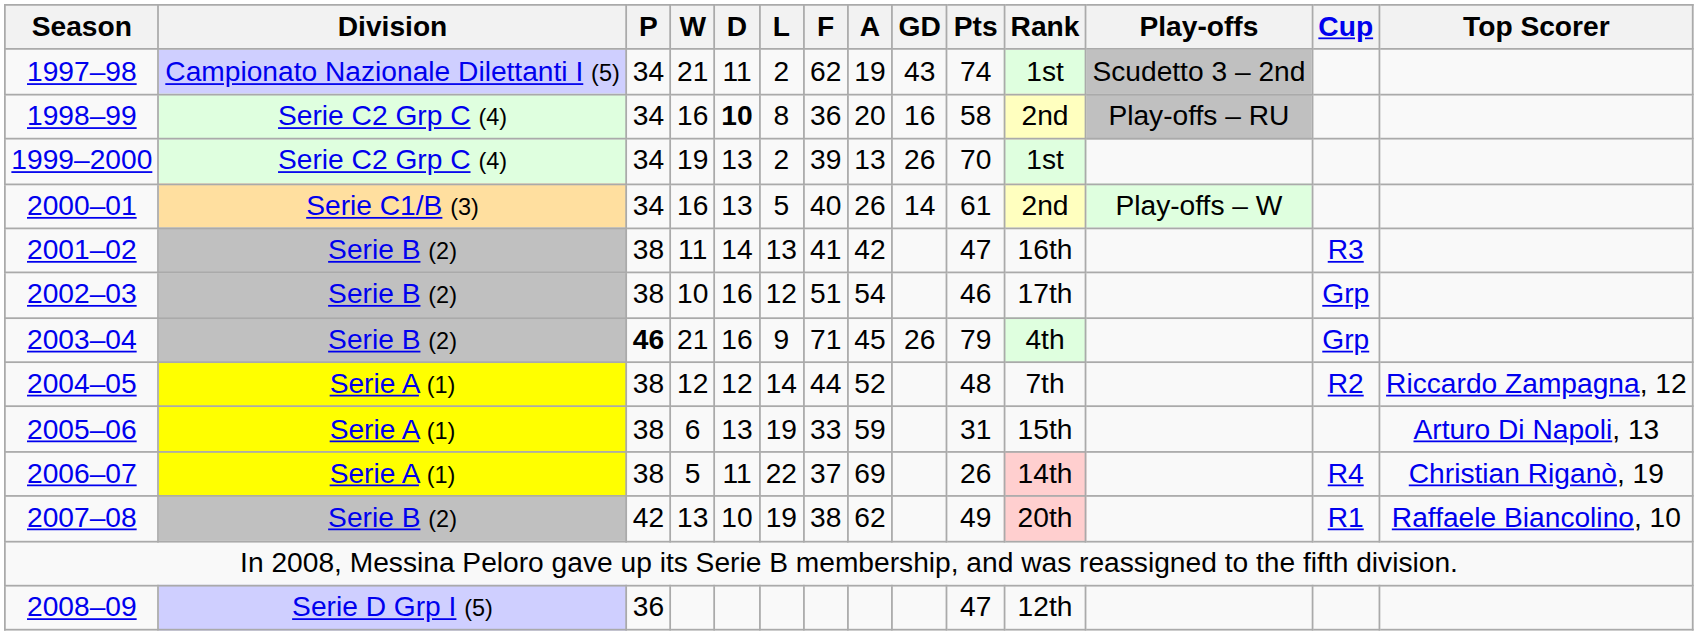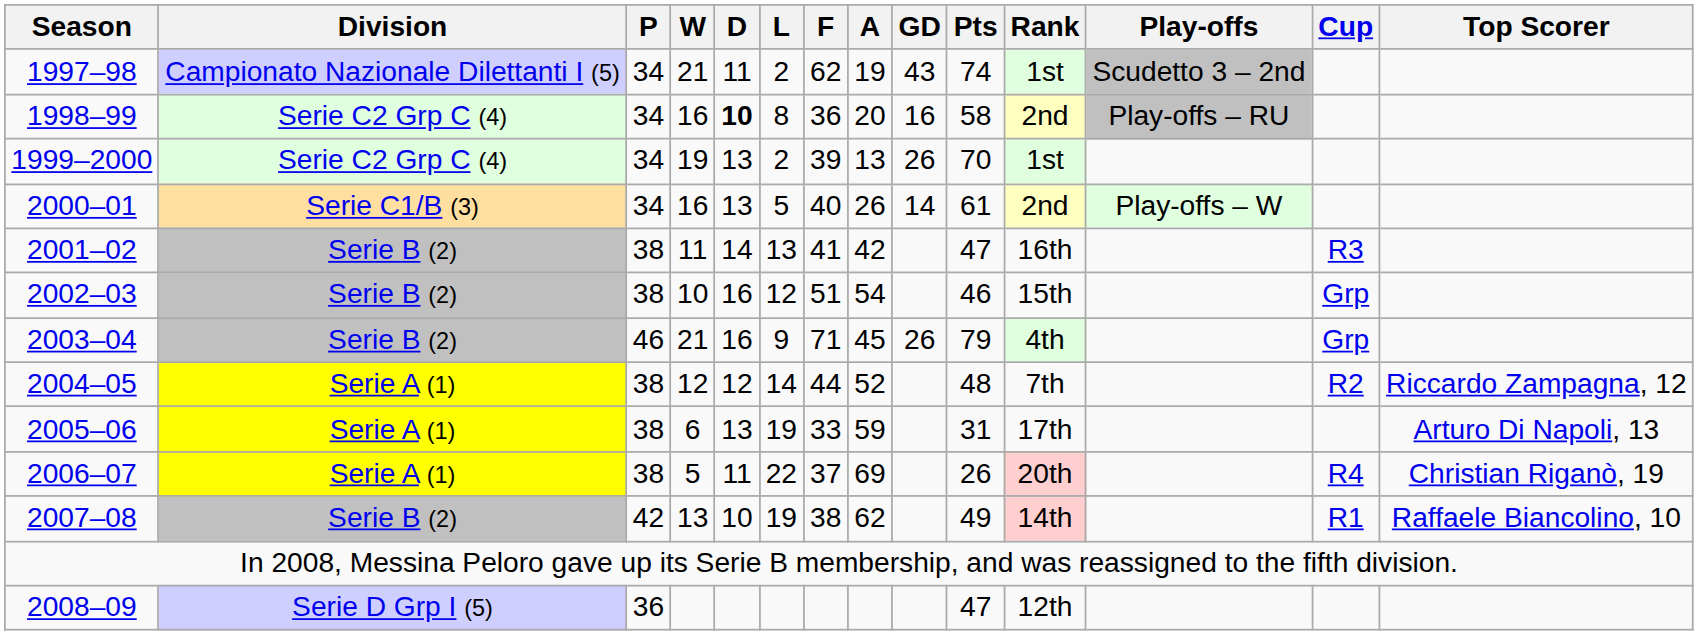2002–03 | Rank: 17th -> 15th
2003–04 | P: bold -> normal
2005–06 | Rank: 15th -> 17th
2006–07 | Rank: 14th -> 20th
2007–08 | Rank: 20th -> 14th
